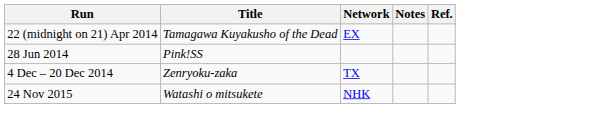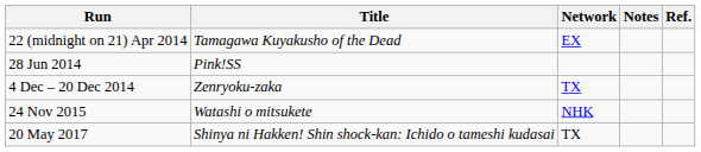+ row: 20 May 2017 | Shinya ni Hakken! Shin shock-kan: Ichido o tameshi kudasai | TX
